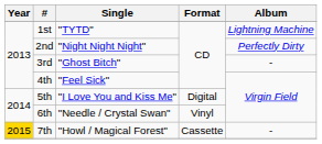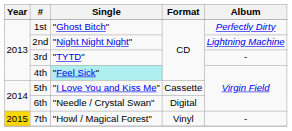1st | Single: "TYTD" -> "Ghost Bitch"
1st | Album: Lightning Machine -> Perfectly Dirty
2nd | Album: Perfectly Dirty -> Lightning Machine
3rd | Single: "Ghost Bitch" -> "TYTD"
4th | Single: no background -> paleturquoise background
5th | Format: Digital -> Cassette
6th | Format: Vinyl -> Digital
7th | Format: Cassette -> Vinyl
